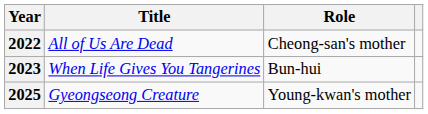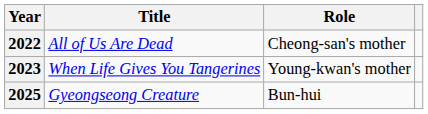2023 | Role: Bun-hui -> Young-kwan's mother
2025 | Role: Young-kwan's mother -> Bun-hui
